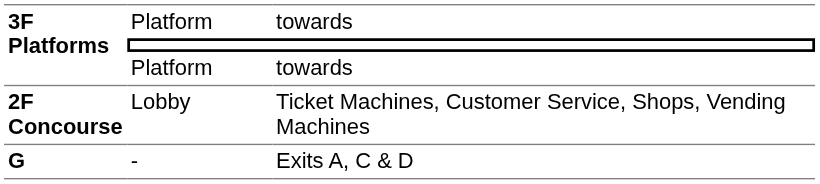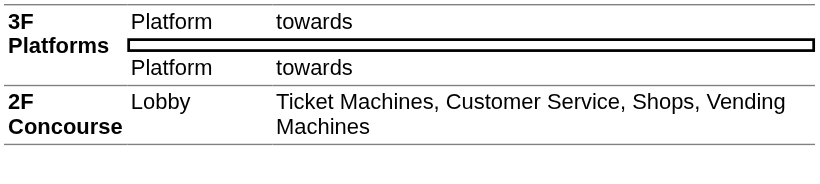- row: G | - | Exits A, C & D
